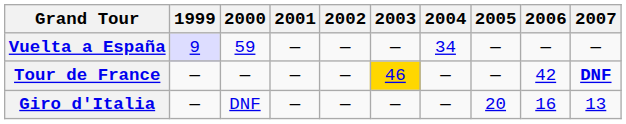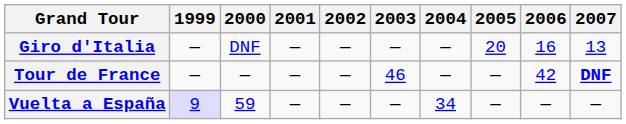rows swapped: Giro d'Italia <-> Vuelta a España
Tour de France | 2003: gold background -> no background
